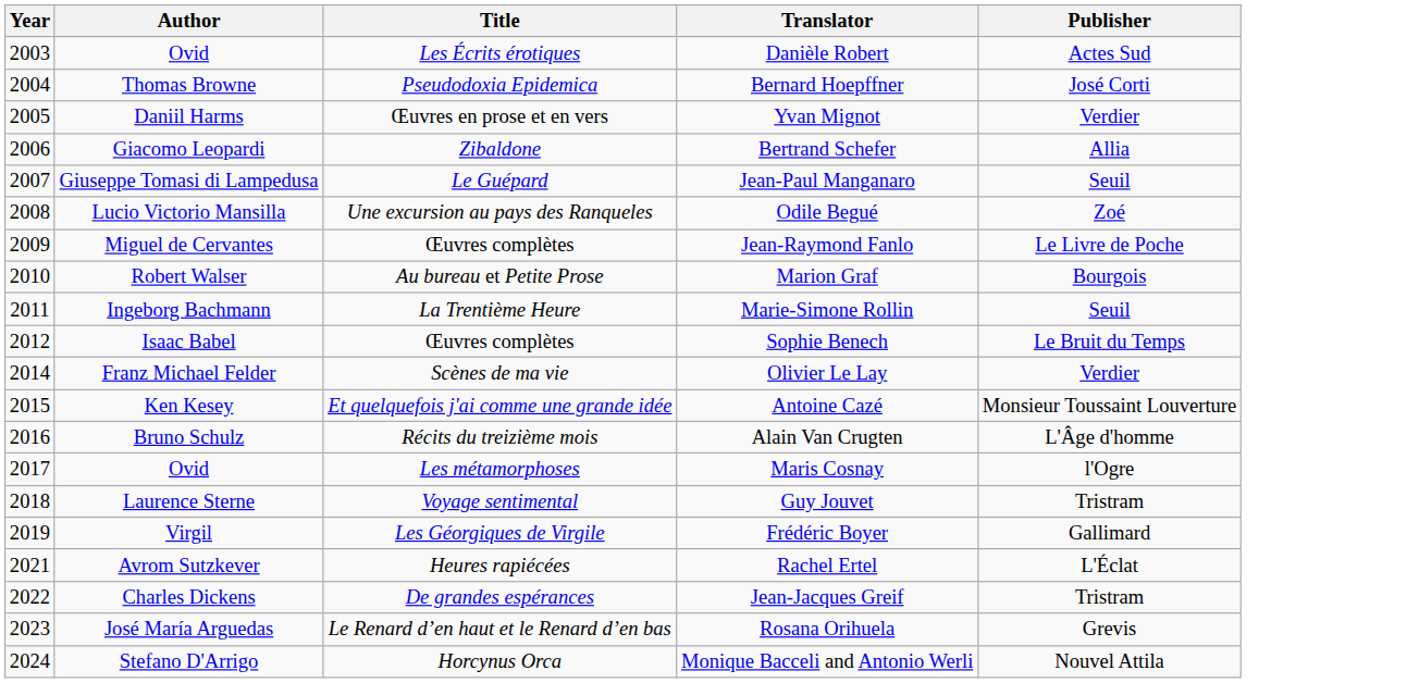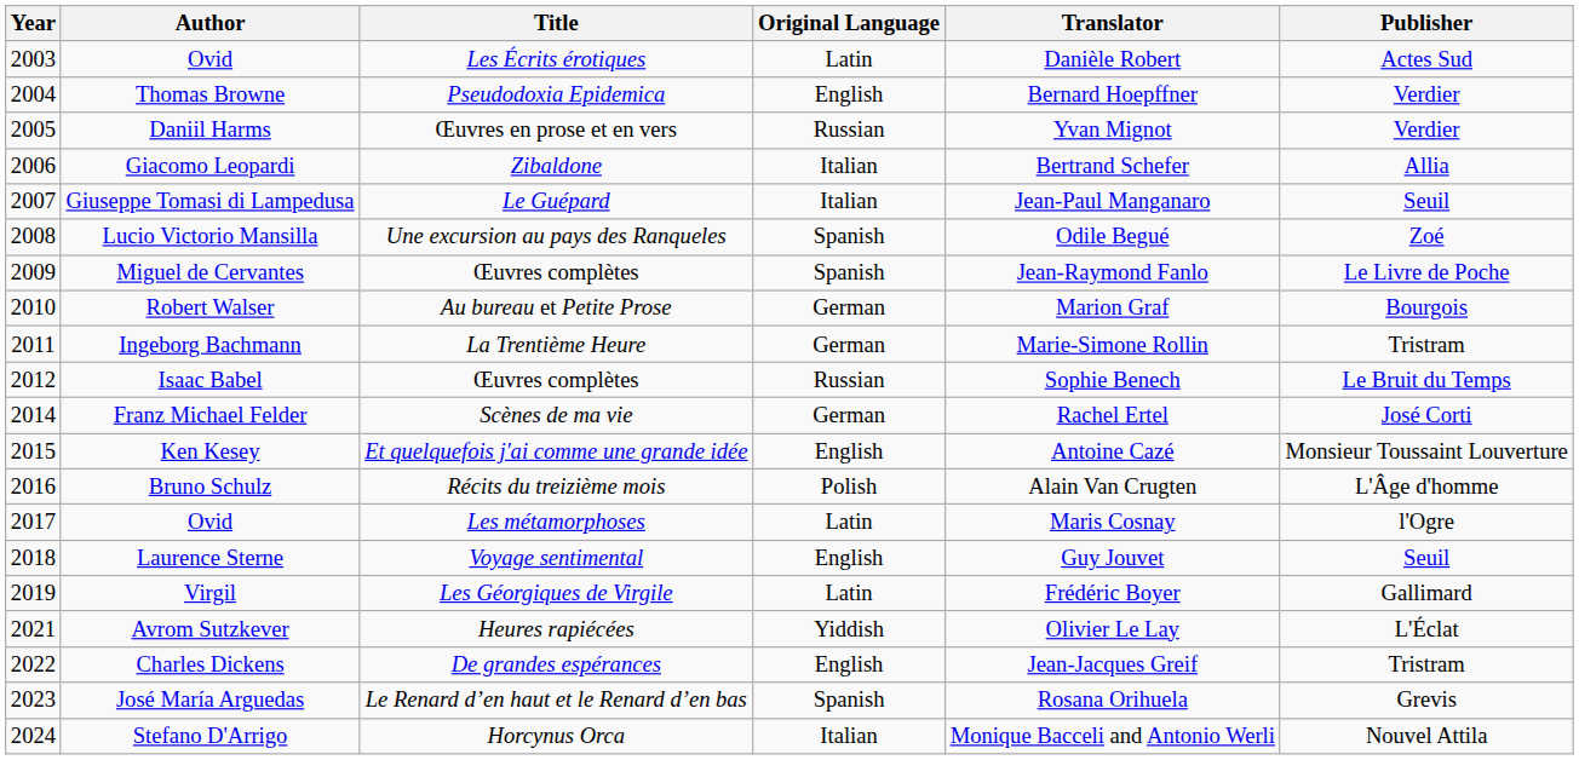+ column: Original Language | Latin | English | Russian | Italian | Italian | Spanish | Spanish | German | German | Russian | German | English | Polish | Latin | English | Latin | Yiddish | English | Spanish | Italian
Thomas Browne | Publisher: José Corti -> Verdier
Ingeborg Bachmann | Publisher: Seuil -> Tristram
Franz Michael Felder | Translator: Olivier Le Lay -> Rachel Ertel
Franz Michael Felder | Publisher: Verdier -> José Corti
Laurence Sterne | Publisher: Tristram -> Seuil
Avrom Sutzkever | Translator: Rachel Ertel -> Olivier Le Lay
